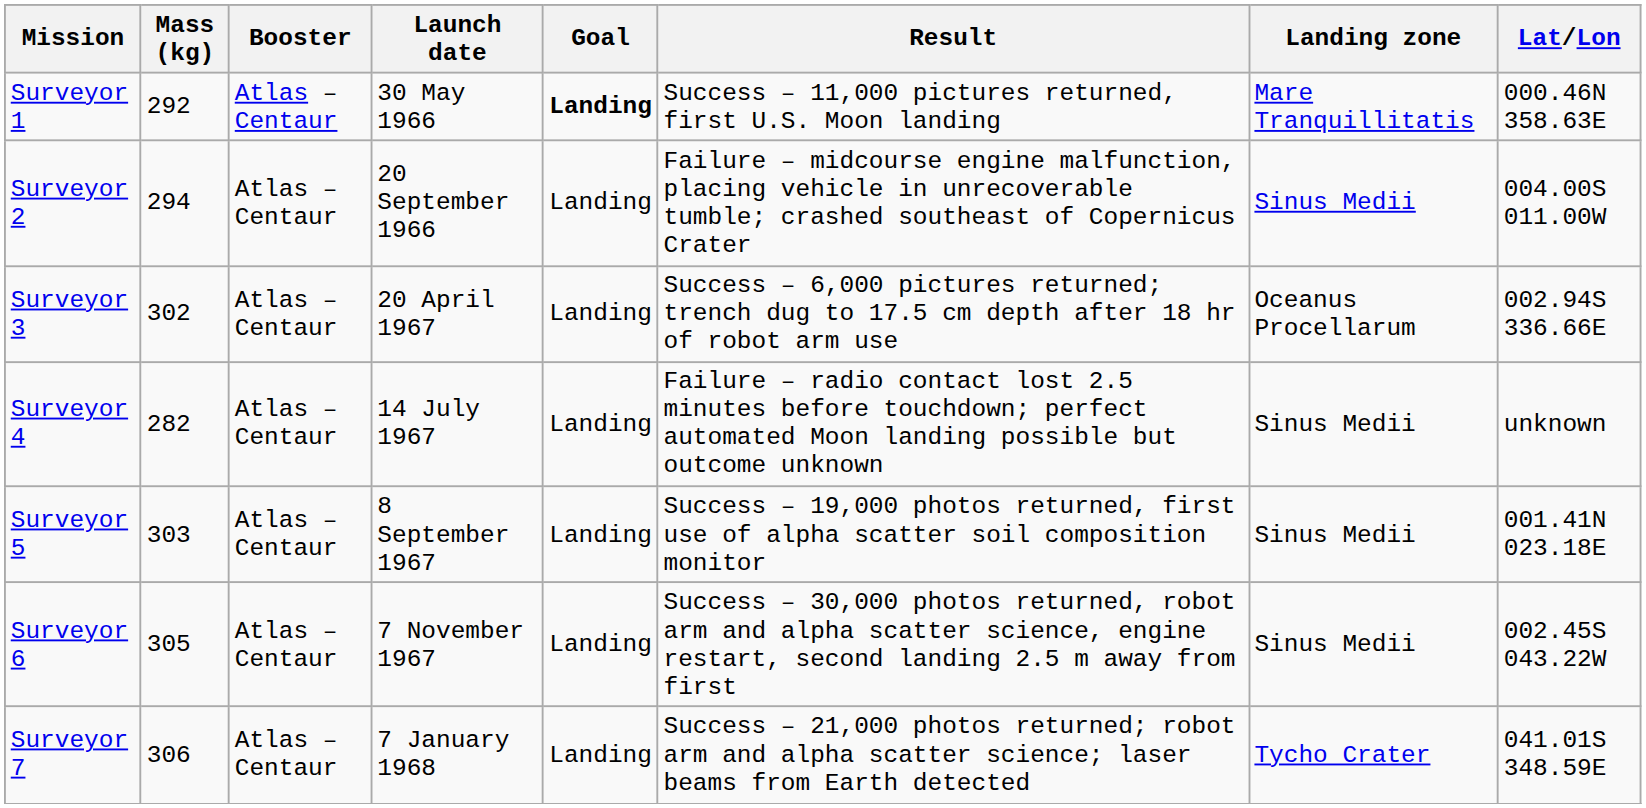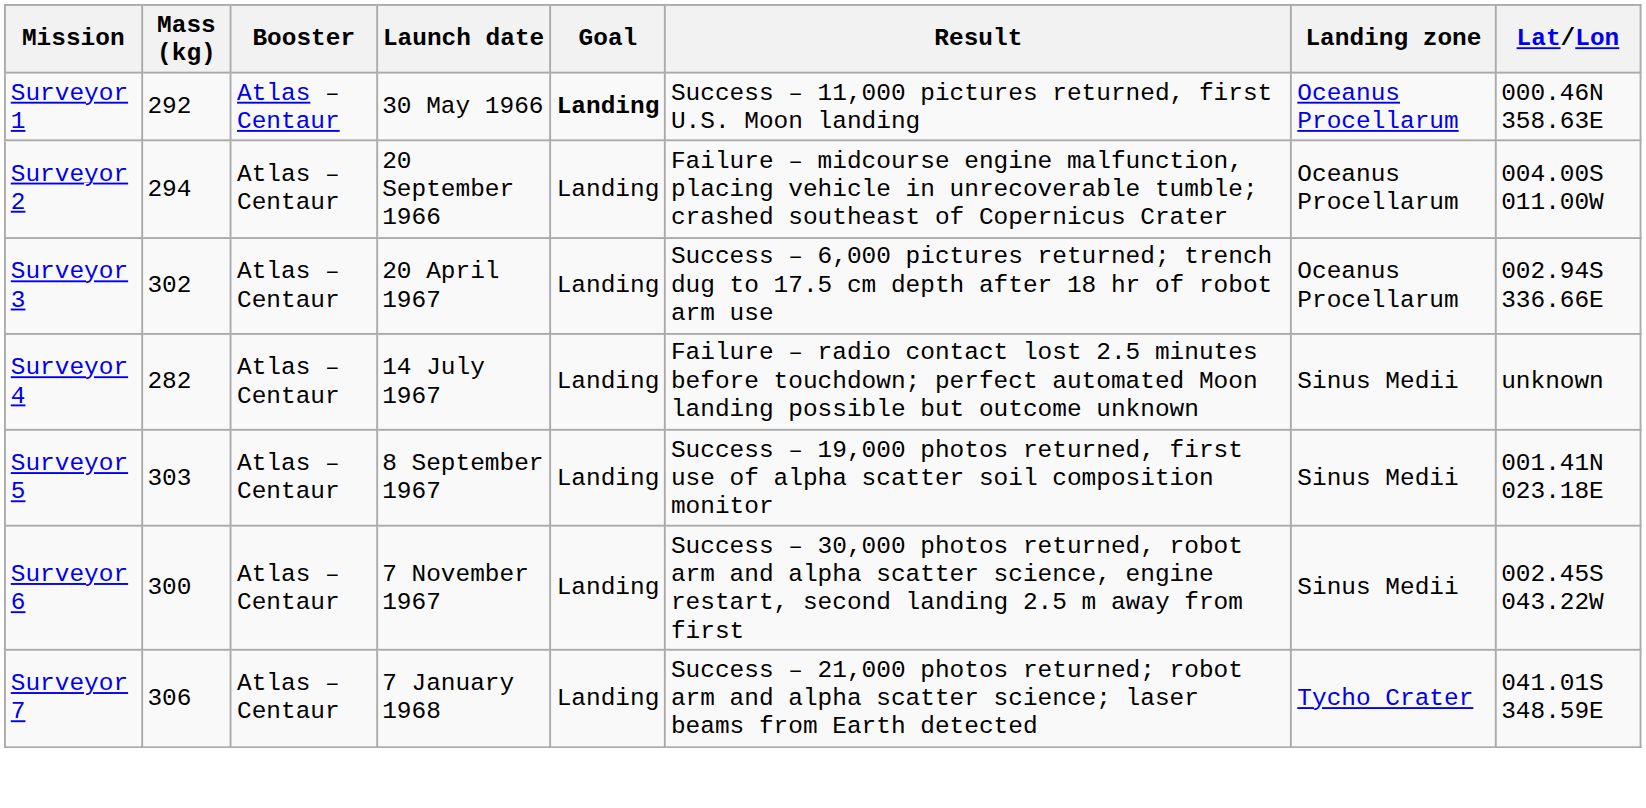Surveyor 1 | Landing zone: Mare Tranquillitatis -> Oceanus Procellarum
Surveyor 2 | Landing zone: Sinus Medii -> Oceanus Procellarum
Surveyor 6 | Mass (kg): 305 -> 300
